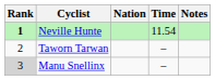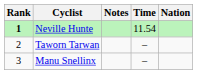columns swapped: Nation <-> Notes
Manu Snellinx | Rank: lightgrey background -> no background
